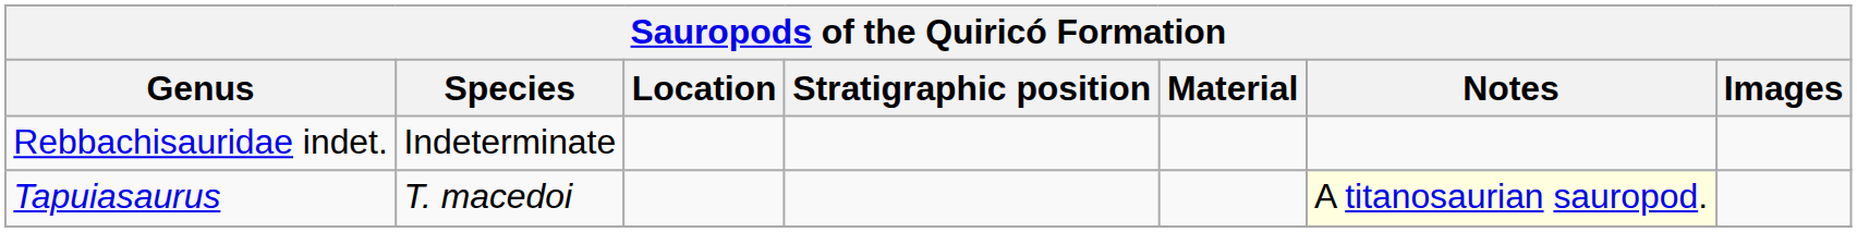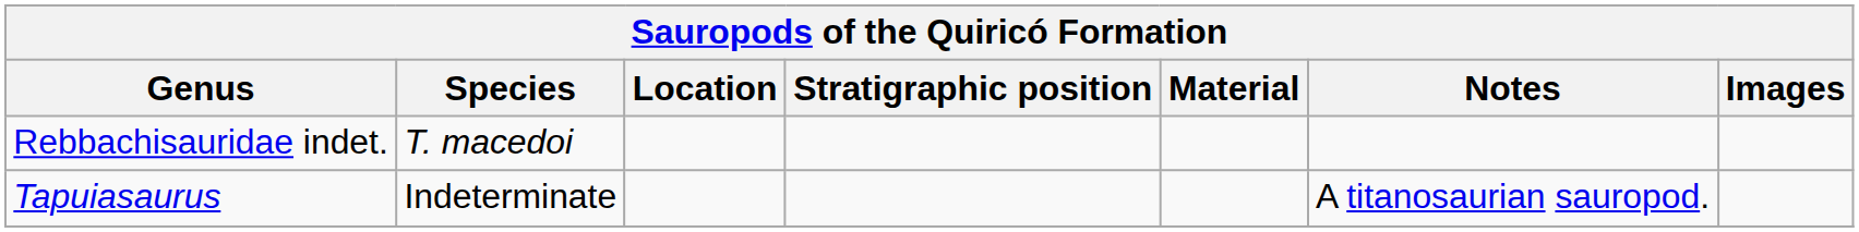Rebbachisauridae indet. | Species: Indeterminate -> T. macedoi
Tapuiasaurus | Species: T. macedoi -> Indeterminate
Tapuiasaurus | Notes: lightyellow background -> no background
